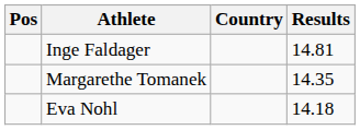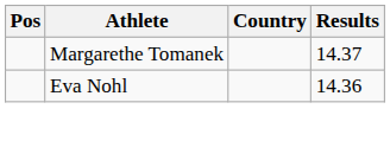- row: Inge Faldager | 14.81
Margarethe Tomanek | Results: 14.35 -> 14.37
Eva Nohl | Results: 14.18 -> 14.36
